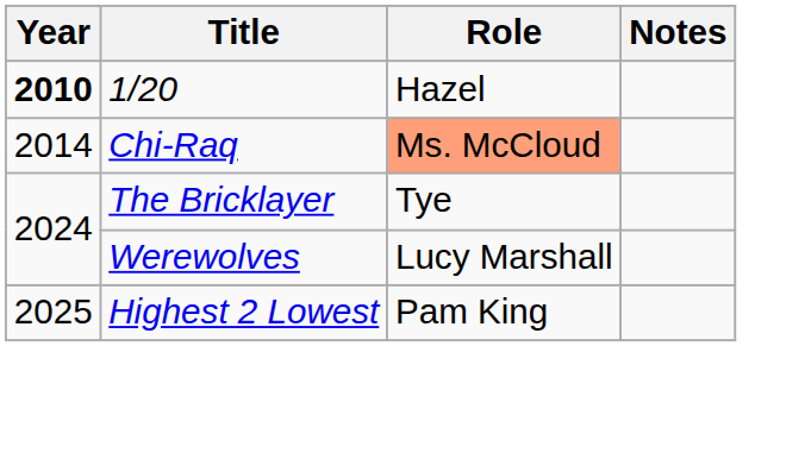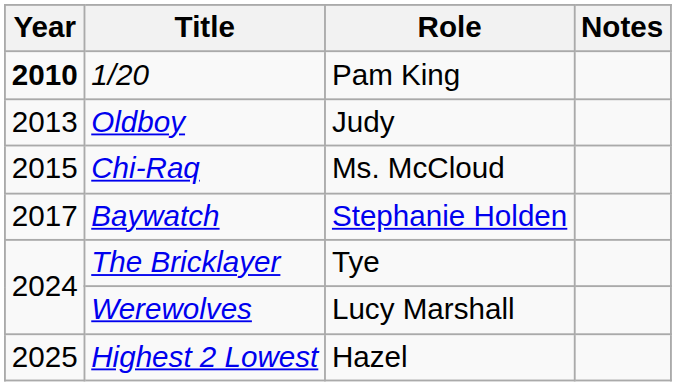1/20 | Role: Hazel -> Pam King
+ row: 2013 | Oldboy | Judy
Chi-Raq | Year: 2014 -> 2015
Chi-Raq | Role: lightsalmon background -> no background
+ row: 2017 | Baywatch | Stephanie Holden
Highest 2 Lowest | Role: Pam King -> Hazel
